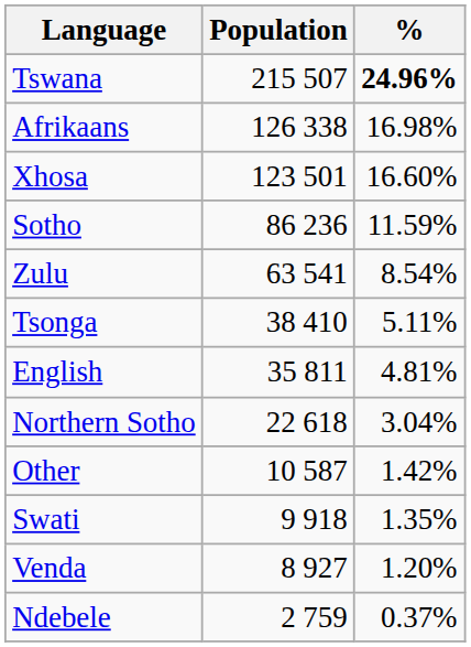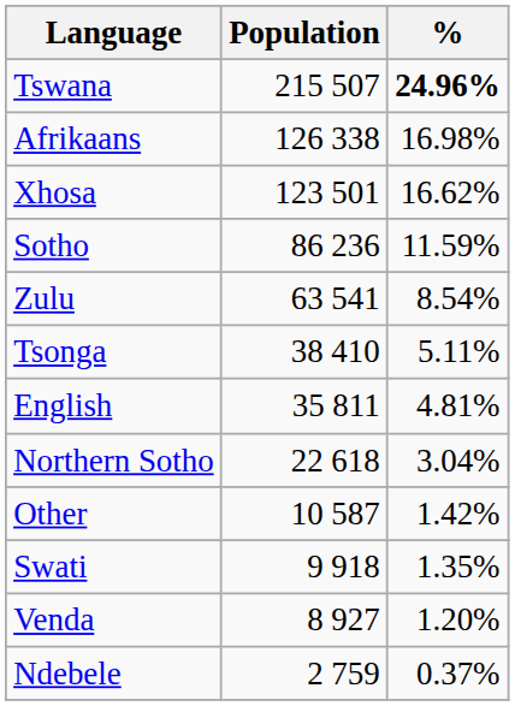Xhosa | %: 16.60% -> 16.62%
